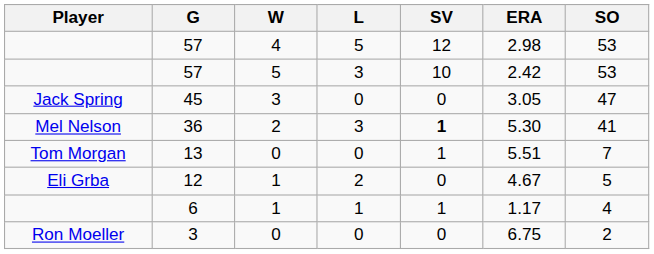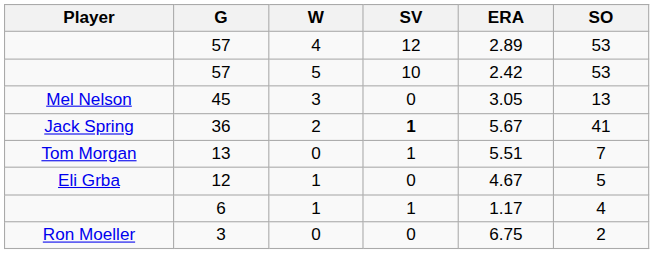- column: L | 5 | 3 | 0 | 3 | 0 | 2 | 1 | 0
57 / 4 | ERA: 2.98 -> 2.89
45 | Player: Jack Spring -> Mel Nelson
45 | SO: 47 -> 13
36 | Player: Mel Nelson -> Jack Spring
36 | ERA: 5.30 -> 5.67
